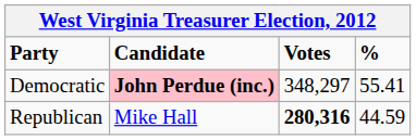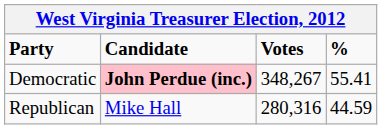Democratic | Votes: 348,297 -> 348,267
Republican | Votes: bold -> normal
